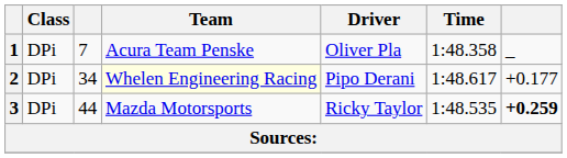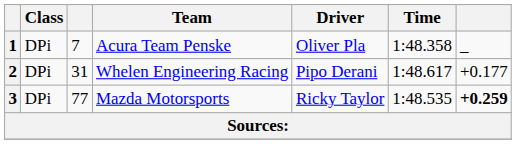2 | column 3: 34 -> 31
2 | Team: lightyellow background -> no background
3 | column 3: 44 -> 77
